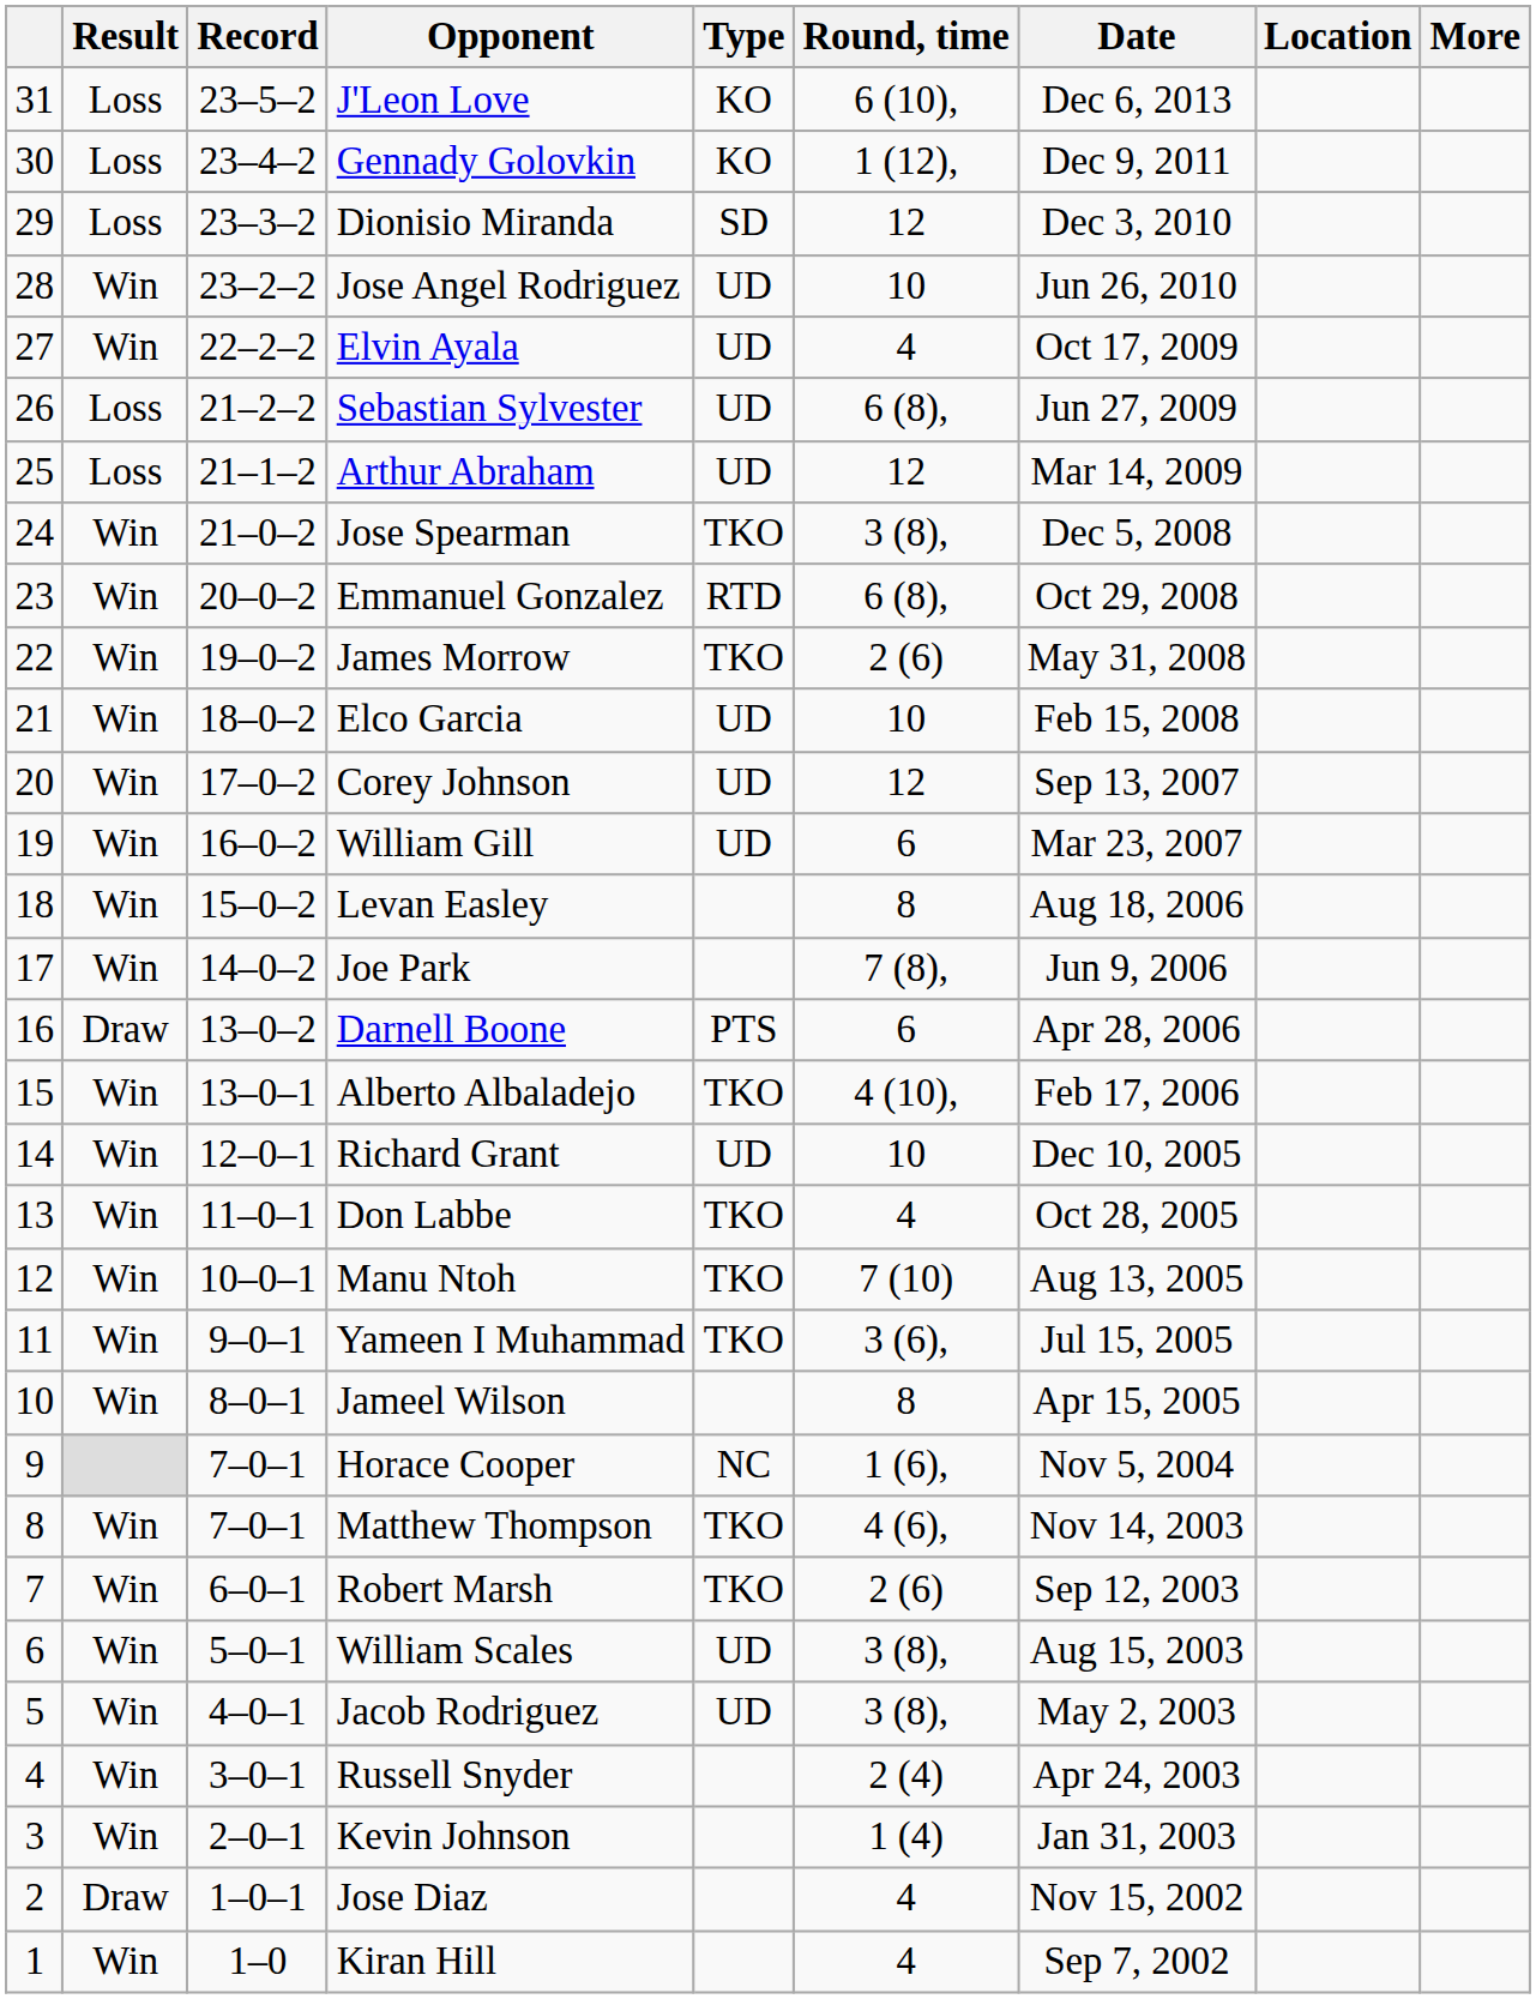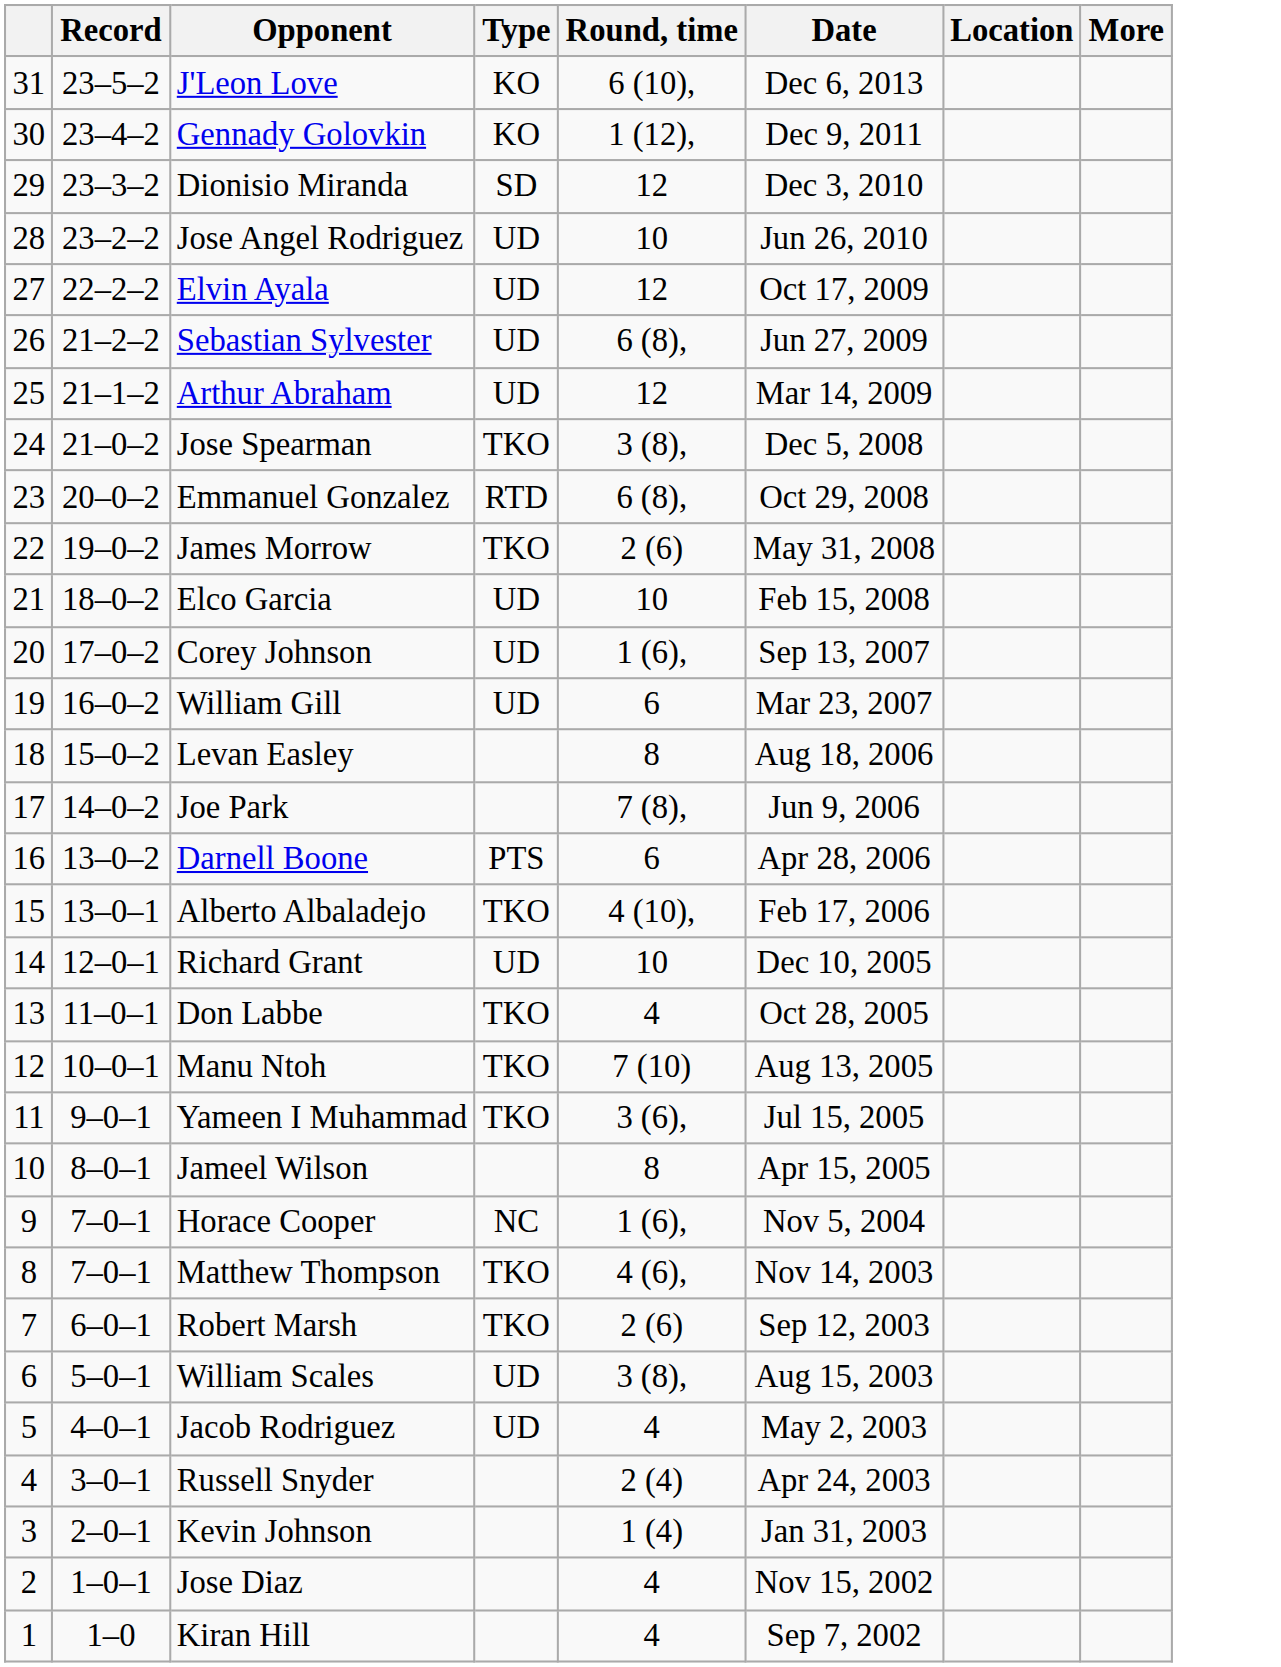- column: Result | Loss | Loss | Loss | Win | Win | Loss | Loss | Win | Win | Win | Win | Win | Win | Win | Win | Draw | Win | Win | Win | Win | Win | Win | Win | Win | Win | Win | Win | Win | Draw | Win
Elvin Ayala | Round, time: 4 -> 12
Corey Johnson | Round, time: 12 -> 1 (6),
Jacob Rodriguez | Round, time: 3 (8), -> 4
